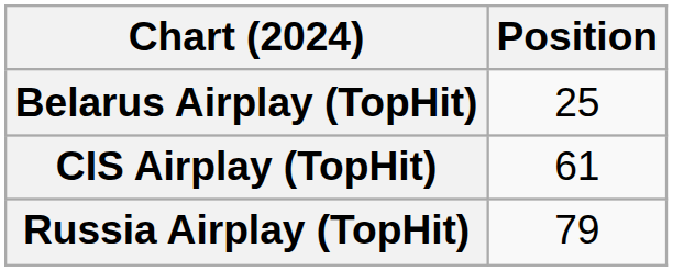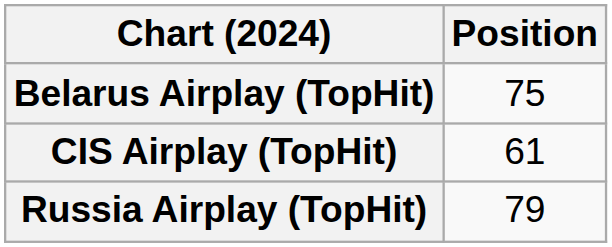Belarus Airplay (TopHit) | Position: 25 -> 75
